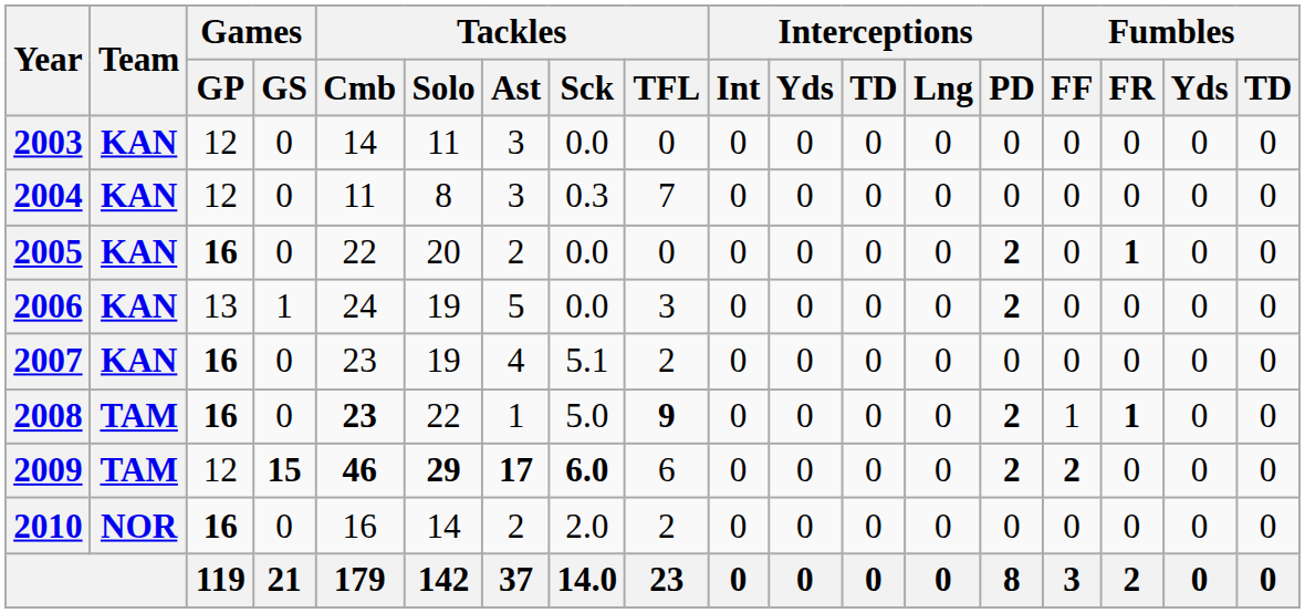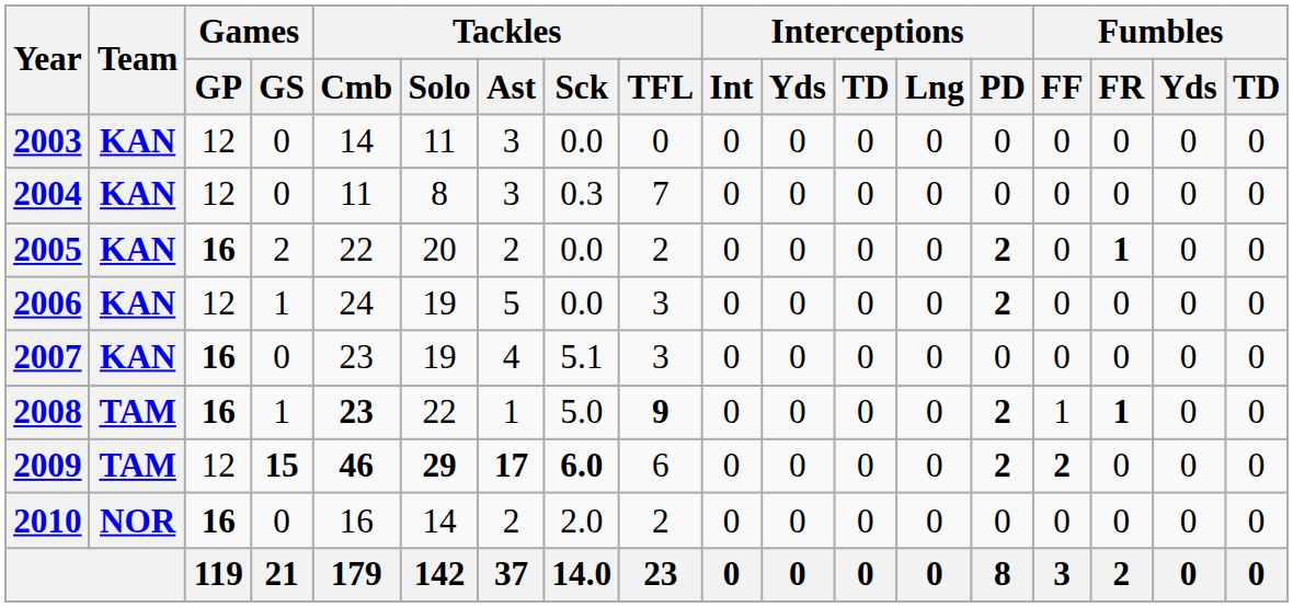2005 | Games / GS: 0 -> 2
2005 | Tackles / TFL: 0 -> 2
2006 | Games / GP: 13 -> 12
2007 | Tackles / TFL: 2 -> 3
2008 | Games / GS: 0 -> 1
